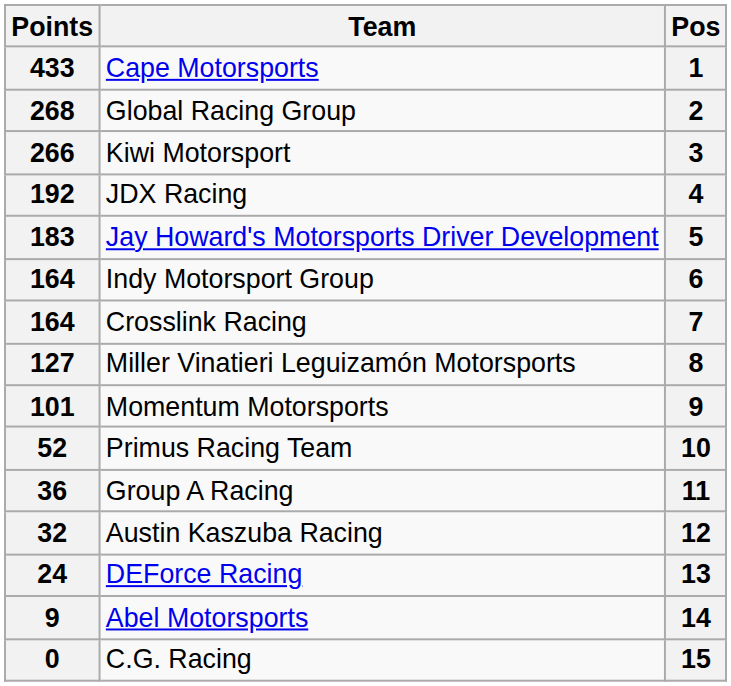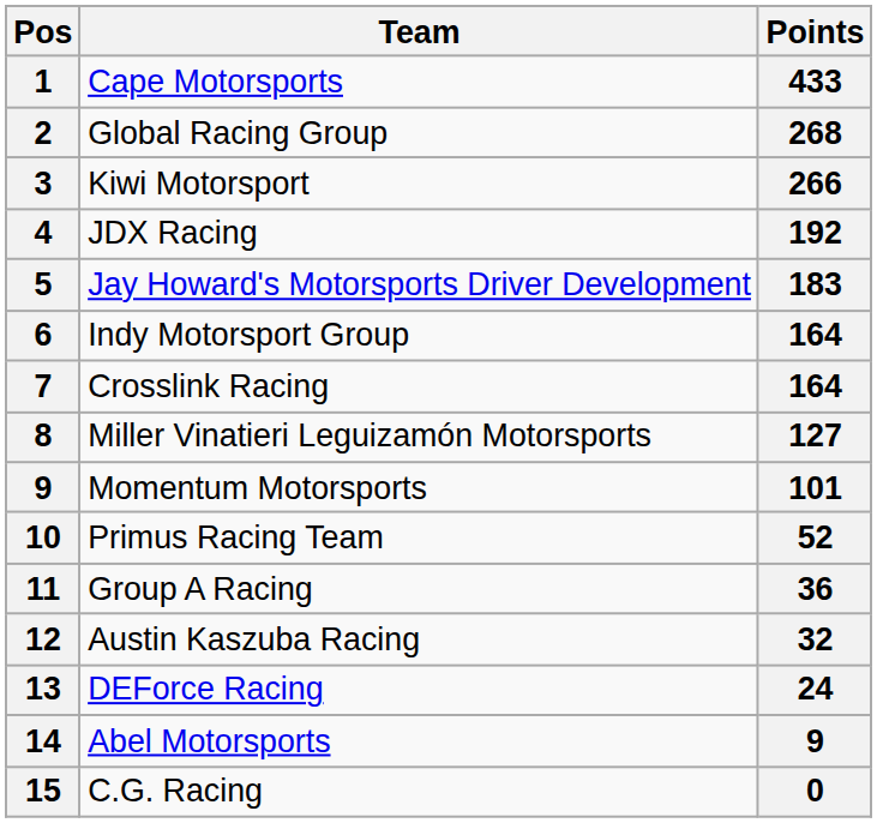columns swapped: Pos <-> Points
